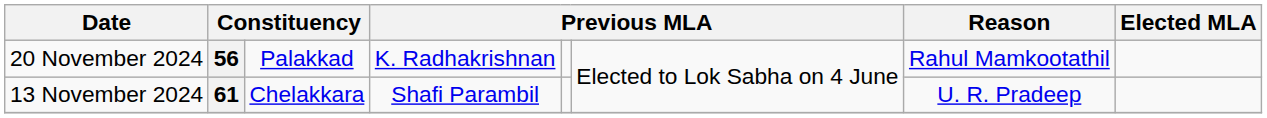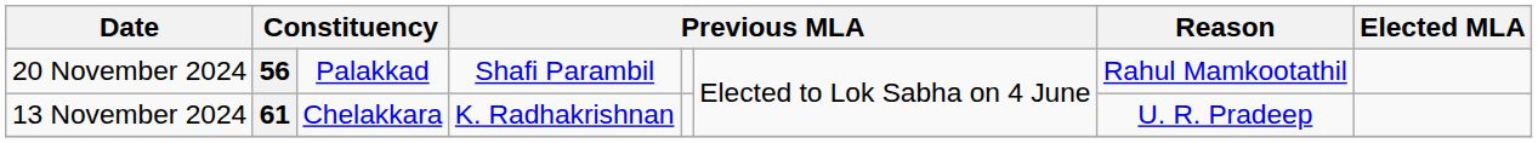56 | column 4: K. Radhakrishnan -> Shafi Parambil
61 | column 4: Shafi Parambil -> K. Radhakrishnan
